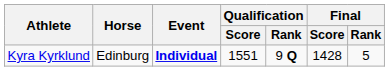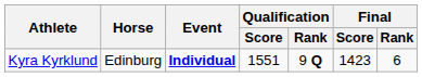Kyra Kyrklund | Final / Score: 1428 -> 1423
Kyra Kyrklund | Final / Rank: 5 -> 6
